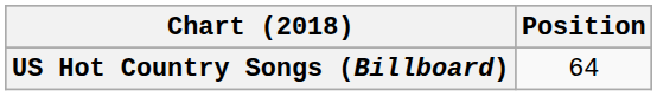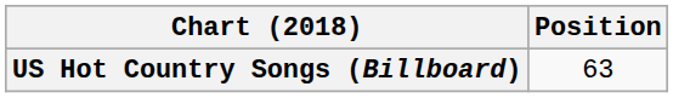US Hot Country Songs (Billboard) | Position: 64 -> 63
